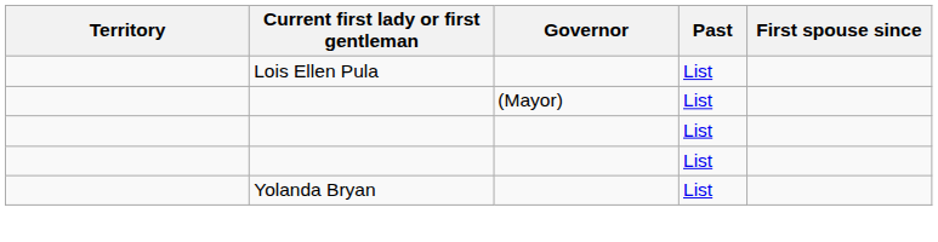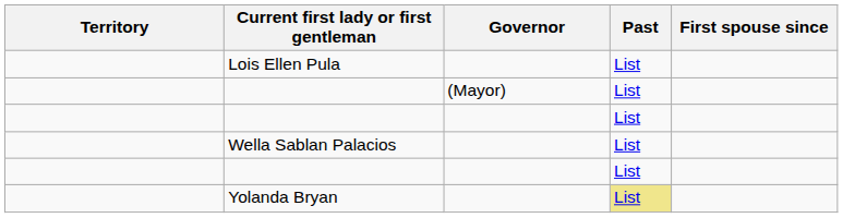+ row: Wella Sablan Palacios | List
Yolanda Bryan | Past: no background -> khaki background
